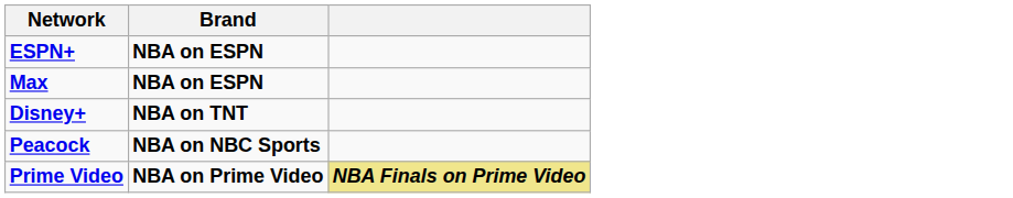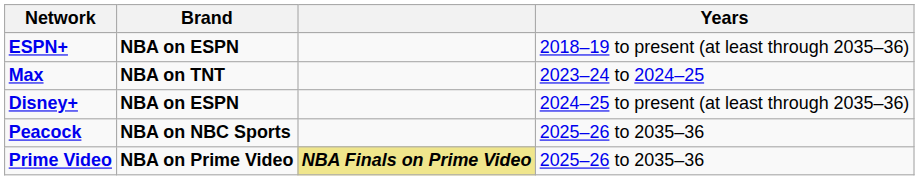+ column: Years | 2018–19 to present (at least through 2035–36) | 2023–24 to 2024–25 | 2024–25 to present (at least through 2035–36) | 2025–26 to 2035–36 | 2025–26 to 2035–36
Max | Brand: NBA on ESPN -> NBA on TNT
Disney+ | Brand: NBA on TNT -> NBA on ESPN
